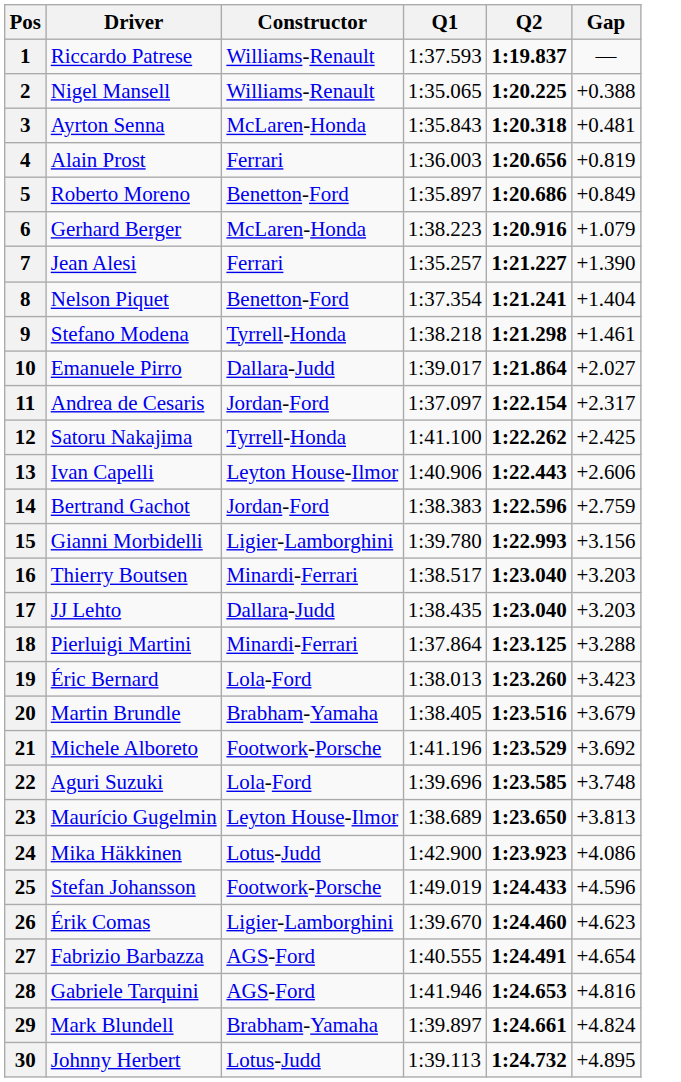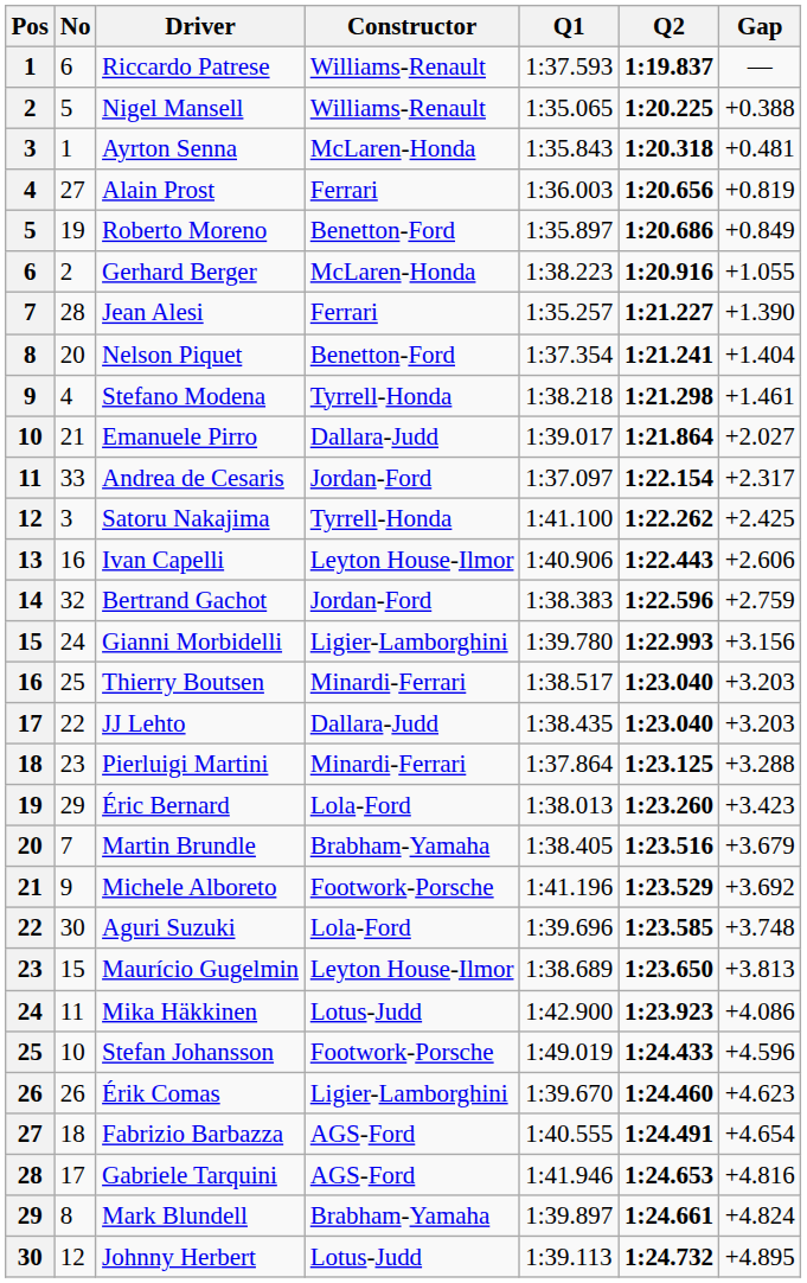+ column: No | 6 | 5 | 1 | 27 | 19 | 2 | 28 | 20 | 4 | 21 | 33 | 3 | 16 | 32 | 24 | 25 | 22 | 23 | 29 | 7 | 9 | 30 | 15 | 11 | 10 | 26 | 18 | 17 | 8 | 12
Gerhard Berger | Gap: +1.079 -> +1.055
